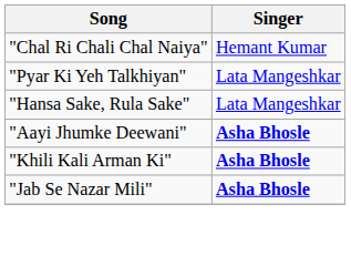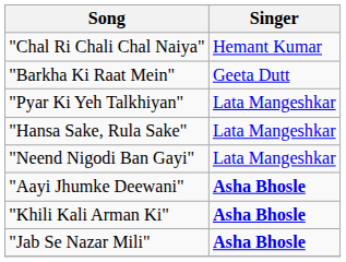+ row: "Barkha Ki Raat Mein" | Geeta Dutt
+ row: "Neend Nigodi Ban Gayi" | Lata Mangeshkar
